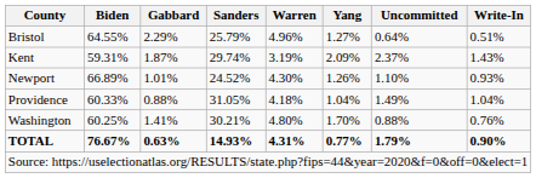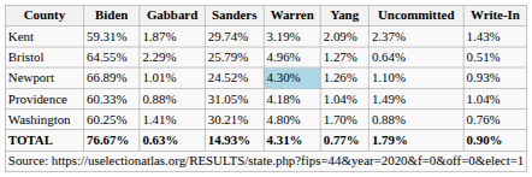rows swapped: Bristol <-> Kent
Newport | Warren: no background -> lightblue background
